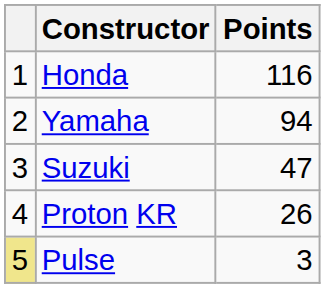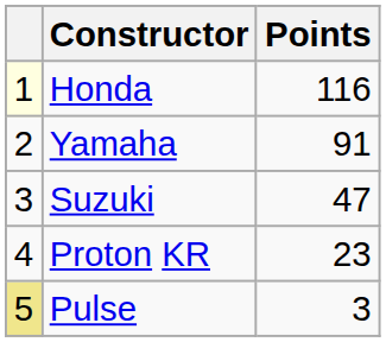Honda | column 1: no background -> lightyellow background
Yamaha | Points: 94 -> 91
Proton KR | Points: 26 -> 23
